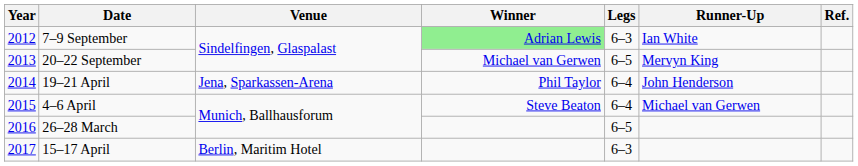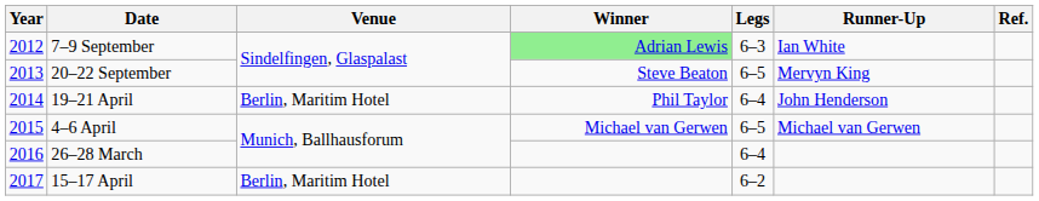20–22 September | Winner: Michael van Gerwen -> Steve Beaton
19–21 April | Venue: Jena, Sparkassen-Arena -> Berlin, Maritim Hotel
4–6 April | Winner: Steve Beaton -> Michael van Gerwen
4–6 April | Legs: 6–4 -> 6–5
26–28 March | Legs: 6–5 -> 6–4
15–17 April | Legs: 6–3 -> 6–2
